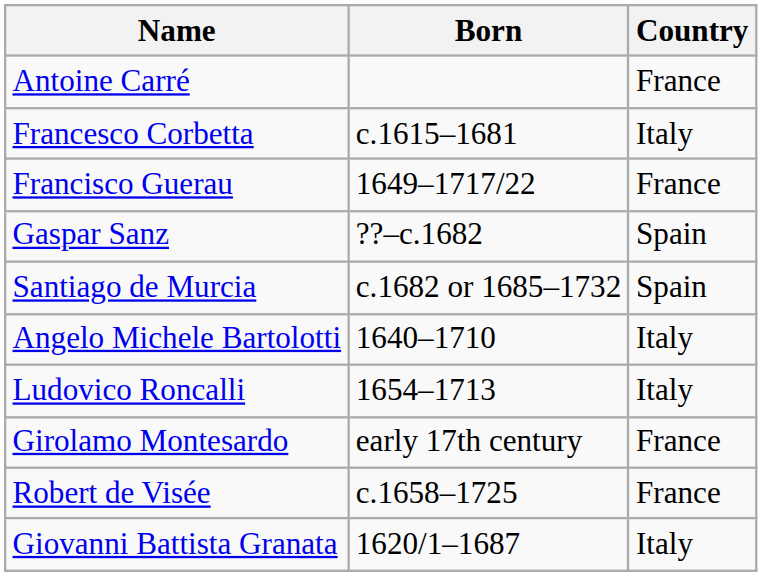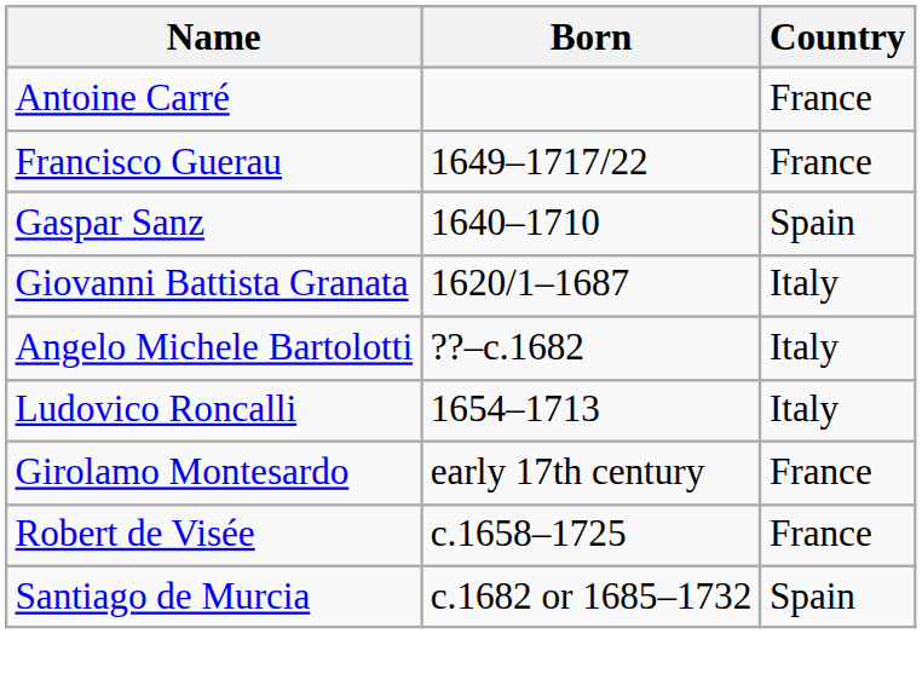- row: Francesco Corbetta | c.1615–1681 | Italy
Gaspar Sanz | Born: ??–c.1682 -> 1640–1710
rows swapped: Giovanni Battista Granata <-> Santiago de Murcia
Angelo Michele Bartolotti | Born: 1640–1710 -> ??–c.1682
